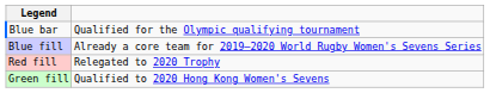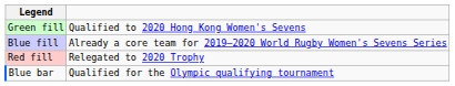rows swapped: Green fill <-> Blue bar
